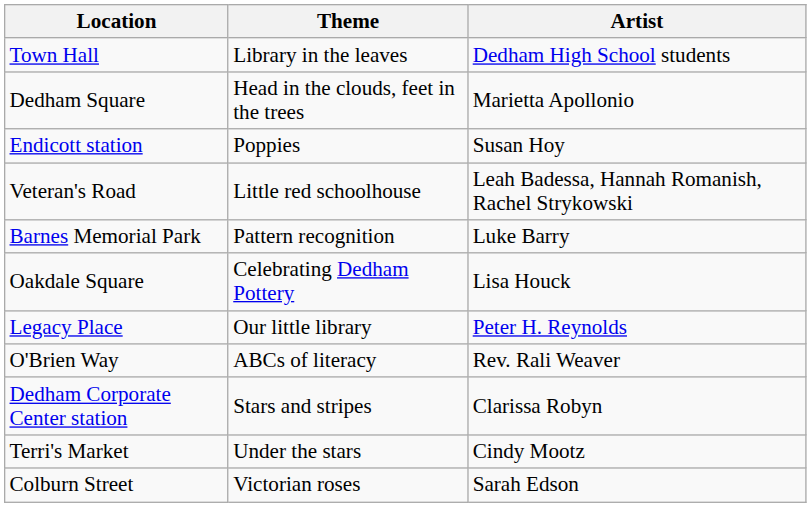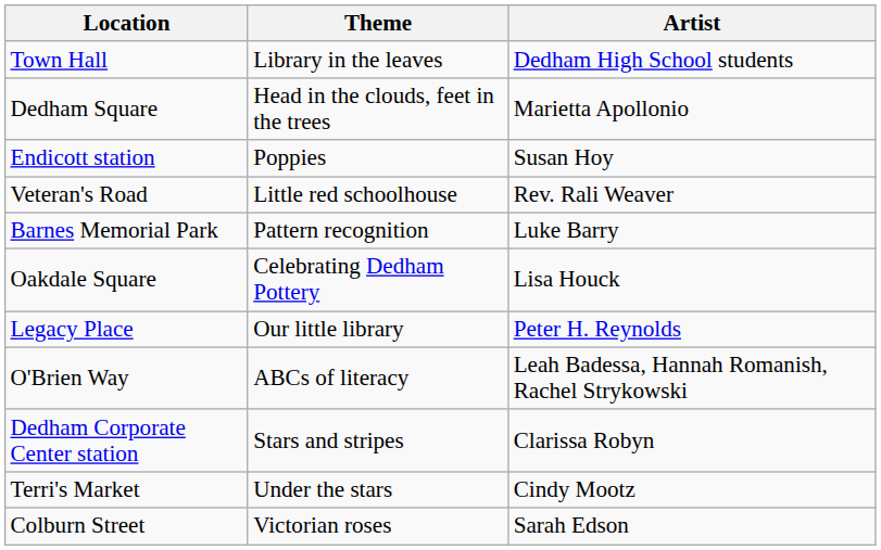Veteran's Road | Artist: Leah Badessa, Hannah Romanish, Rachel Strykowski -> Rev. Rali Weaver
O'Brien Way | Artist: Rev. Rali Weaver -> Leah Badessa, Hannah Romanish, Rachel Strykowski
